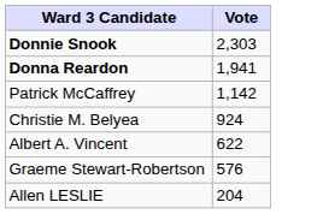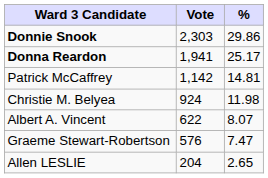+ column: % | 29.86 | 25.17 | 14.81 | 11.98 | 8.07 | 7.47 | 2.65
